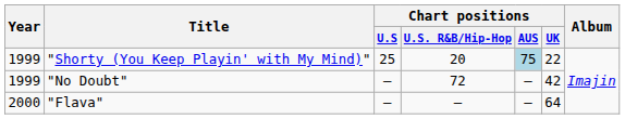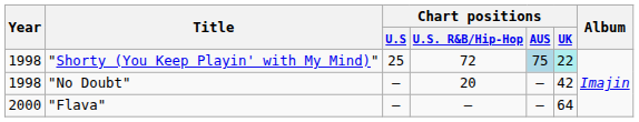"Shorty (You Keep Playin' with My Mind)" | Year: 1999 -> 1998
"Shorty (You Keep Playin' with My Mind)" | Chart positions / U.S. R&B/Hip-Hop: 20 -> 72
"Shorty (You Keep Playin' with My Mind)" | Chart positions / UK: no background -> paleturquoise background
"No Doubt" | Year: 1999 -> 1998
"No Doubt" | Chart positions / U.S. R&B/Hip-Hop: 72 -> 20
